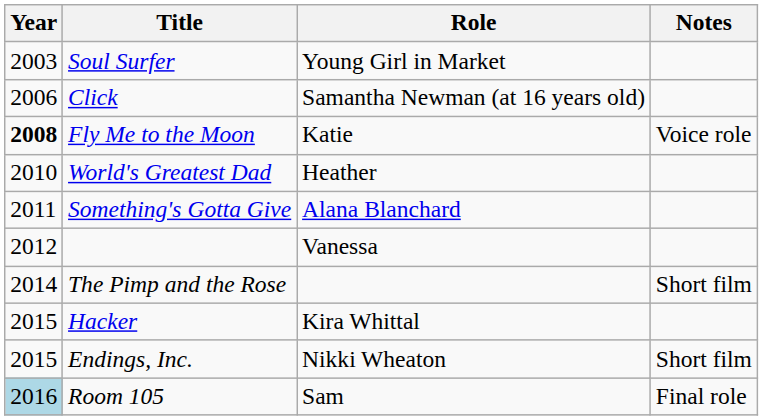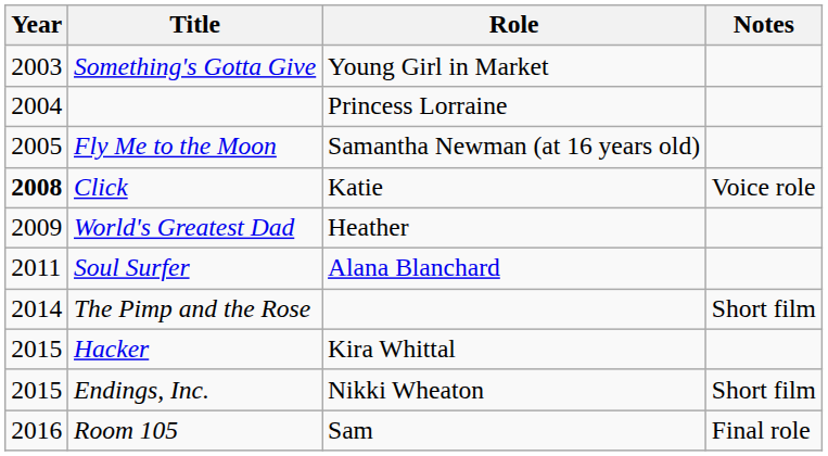Young Girl in Market | Title: Soul Surfer -> Something's Gotta Give
+ row: 2004 | Princess Lorraine
Samantha Newman (at 16 years old) | Year: 2006 -> 2005
Samantha Newman (at 16 years old) | Title: Click -> Fly Me to the Moon
Katie | Title: Fly Me to the Moon -> Click
Heather | Year: 2010 -> 2009
Alana Blanchard | Title: Something's Gotta Give -> Soul Surfer
- row: 2012 | Vanessa
Sam | Year: lightblue background -> no background
